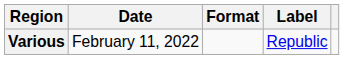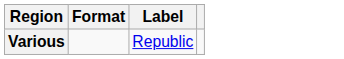- column: Date | February 11, 2022
